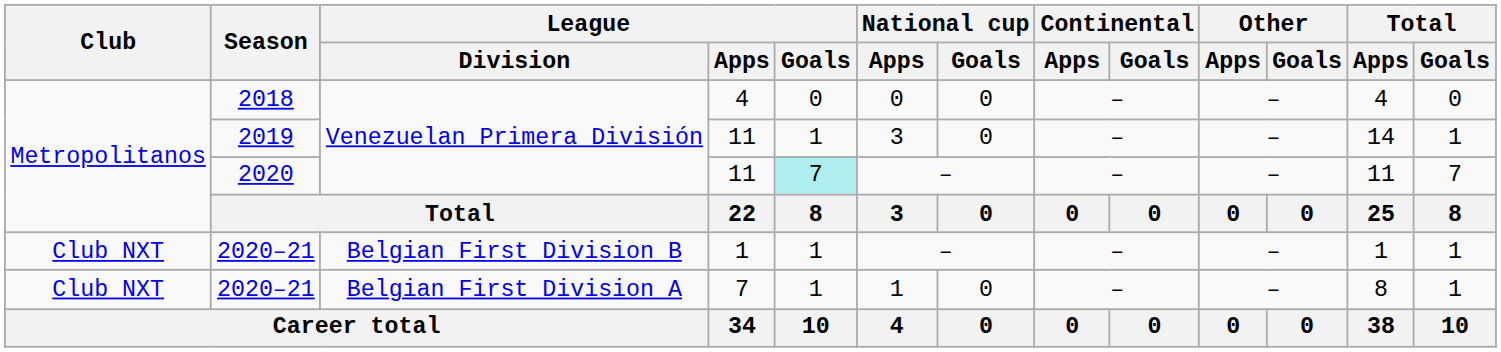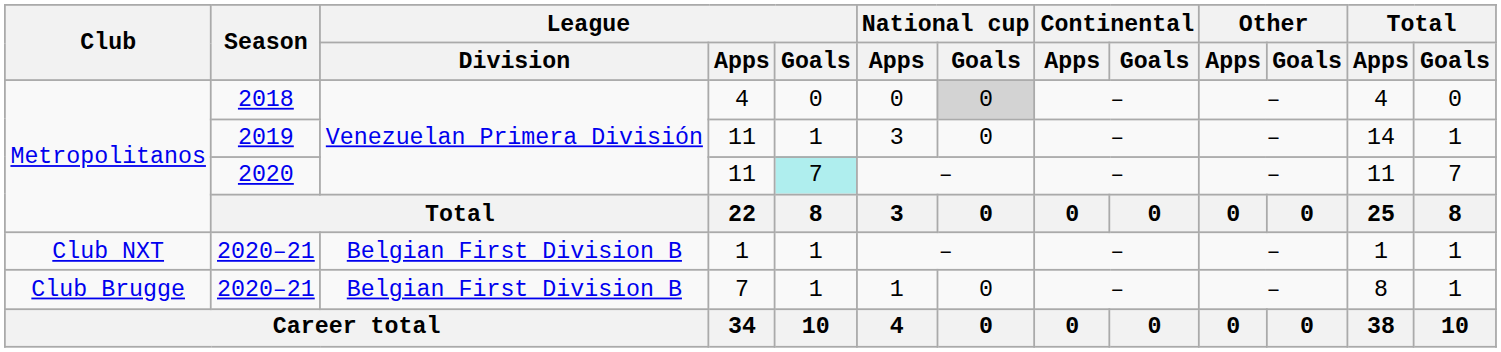2018 | National cup / Goals: no background -> lightgrey background
2020–21 / 7 | Club: Club NXT -> Club Brugge
2020–21 / 7 | League / Division: Belgian First Division A -> Belgian First Division B
